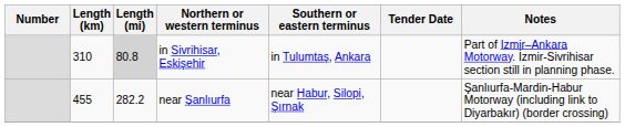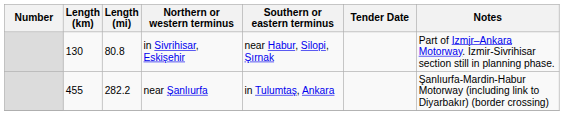in Sivrihisar, Eskişehir | Length (km): 310 -> 130
in Sivrihisar, Eskişehir | Length (mi): lightgrey background -> no background
in Sivrihisar, Eskişehir | Southern or eastern terminus: in Tulumtaş, Ankara -> near Habur, Silopi, Şırnak
near Şanlıurfa | Southern or eastern terminus: near Habur, Silopi, Şırnak -> in Tulumtaş, Ankara
